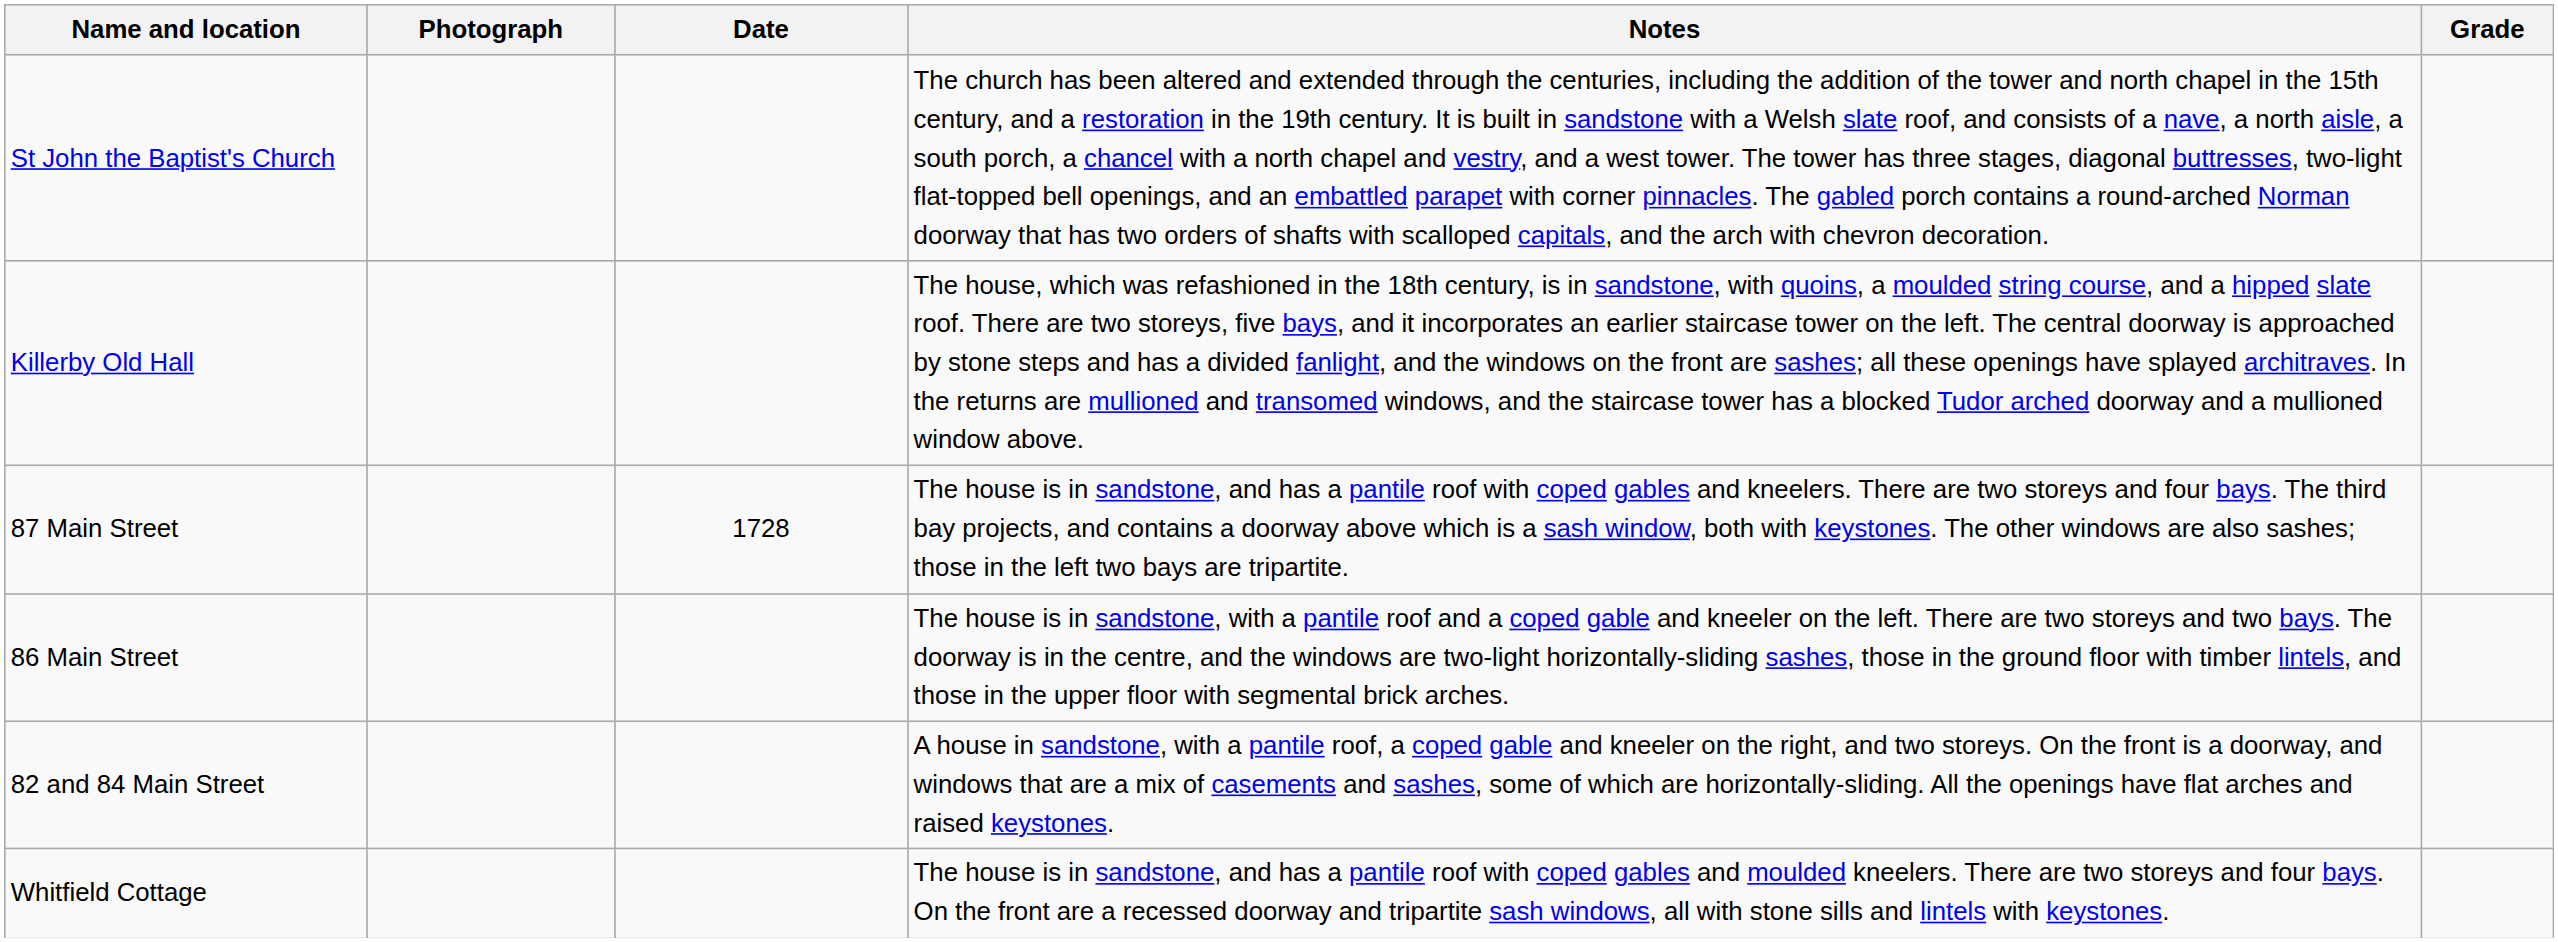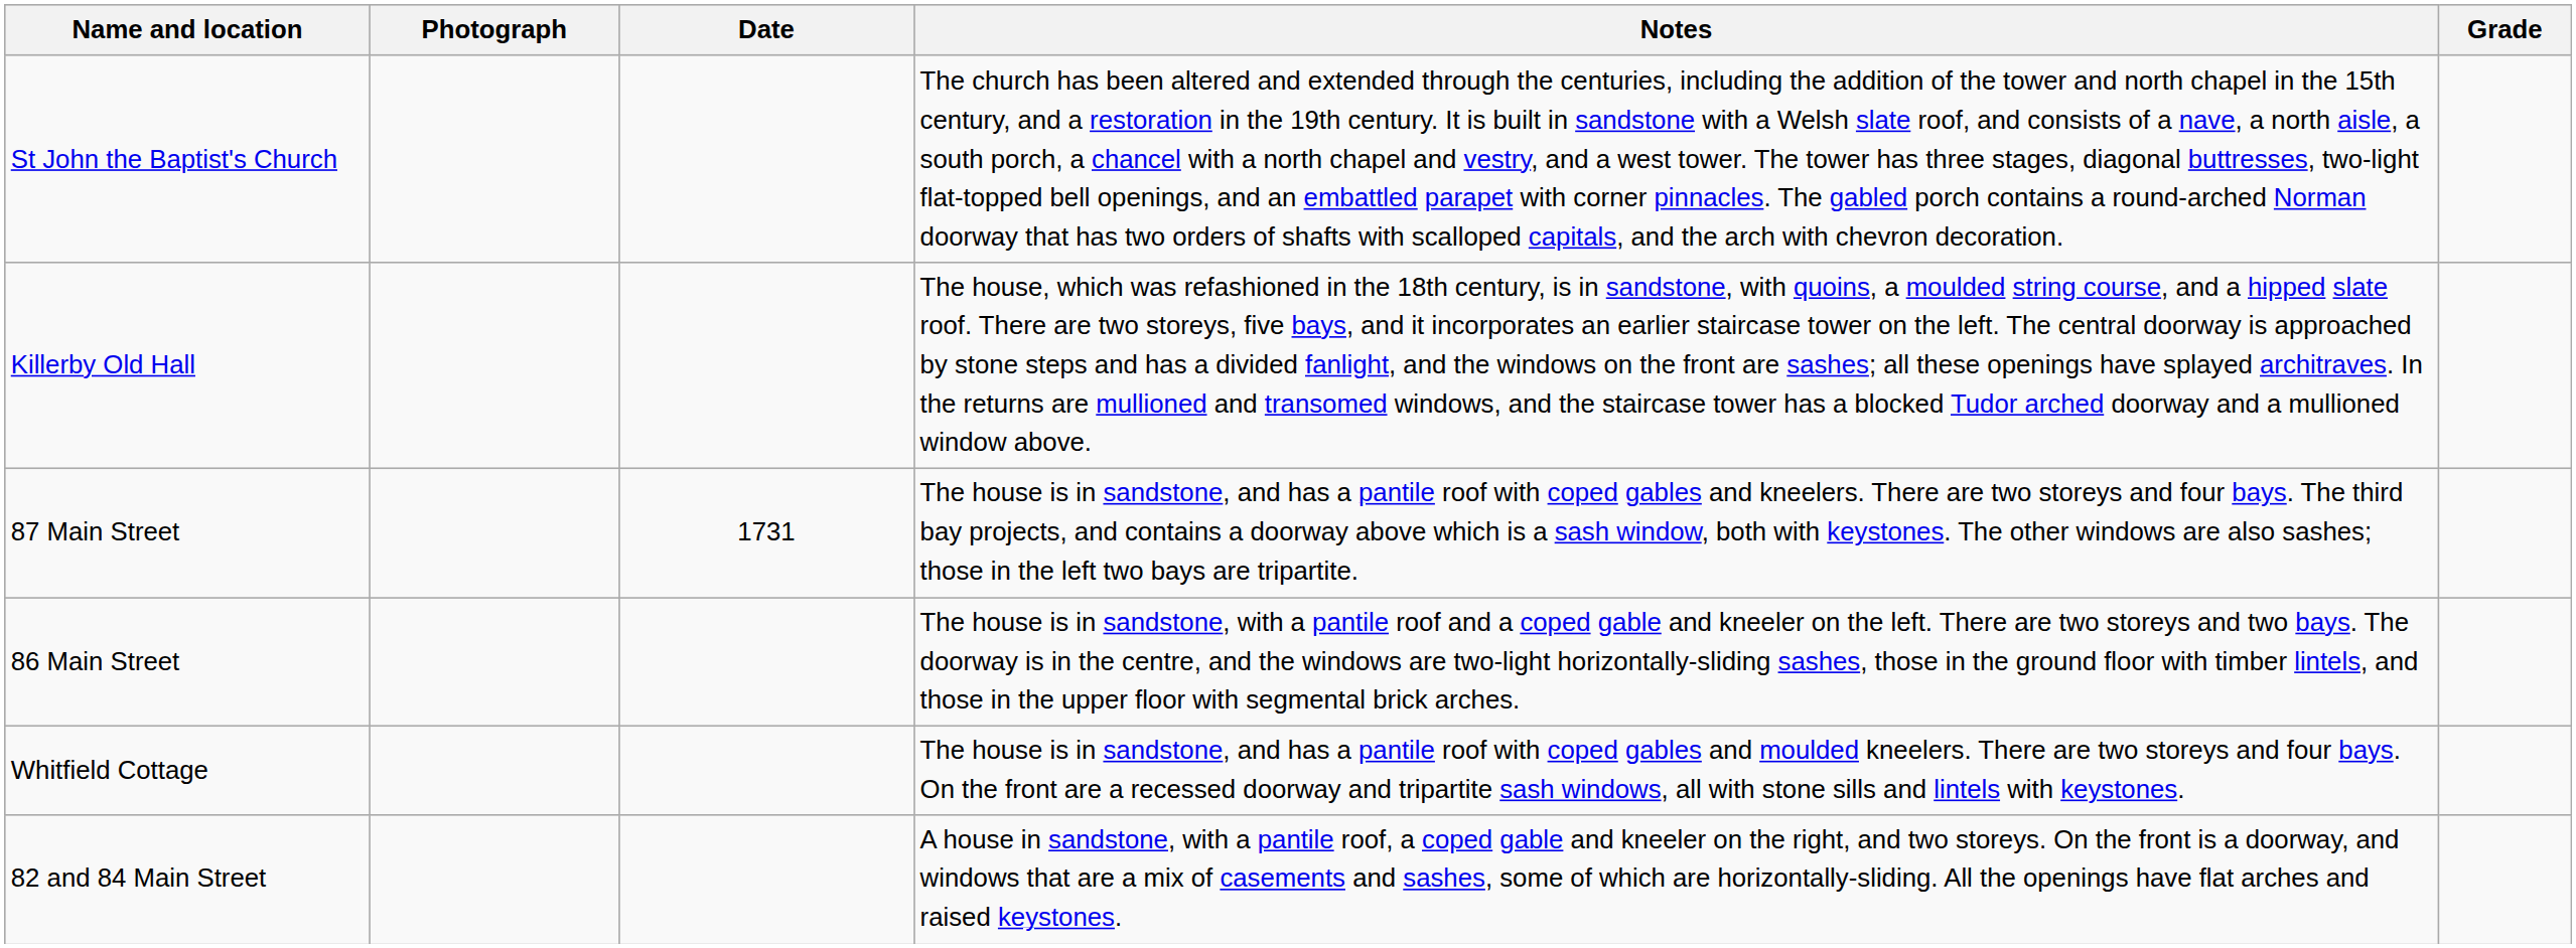87 Main Street | Date: 1728 -> 1731
rows swapped: 82 and 84 Main Street <-> Whitfield Cottage
